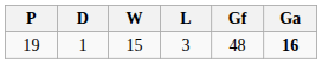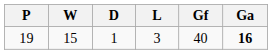columns swapped: W <-> D
19 | Gf: 48 -> 40
